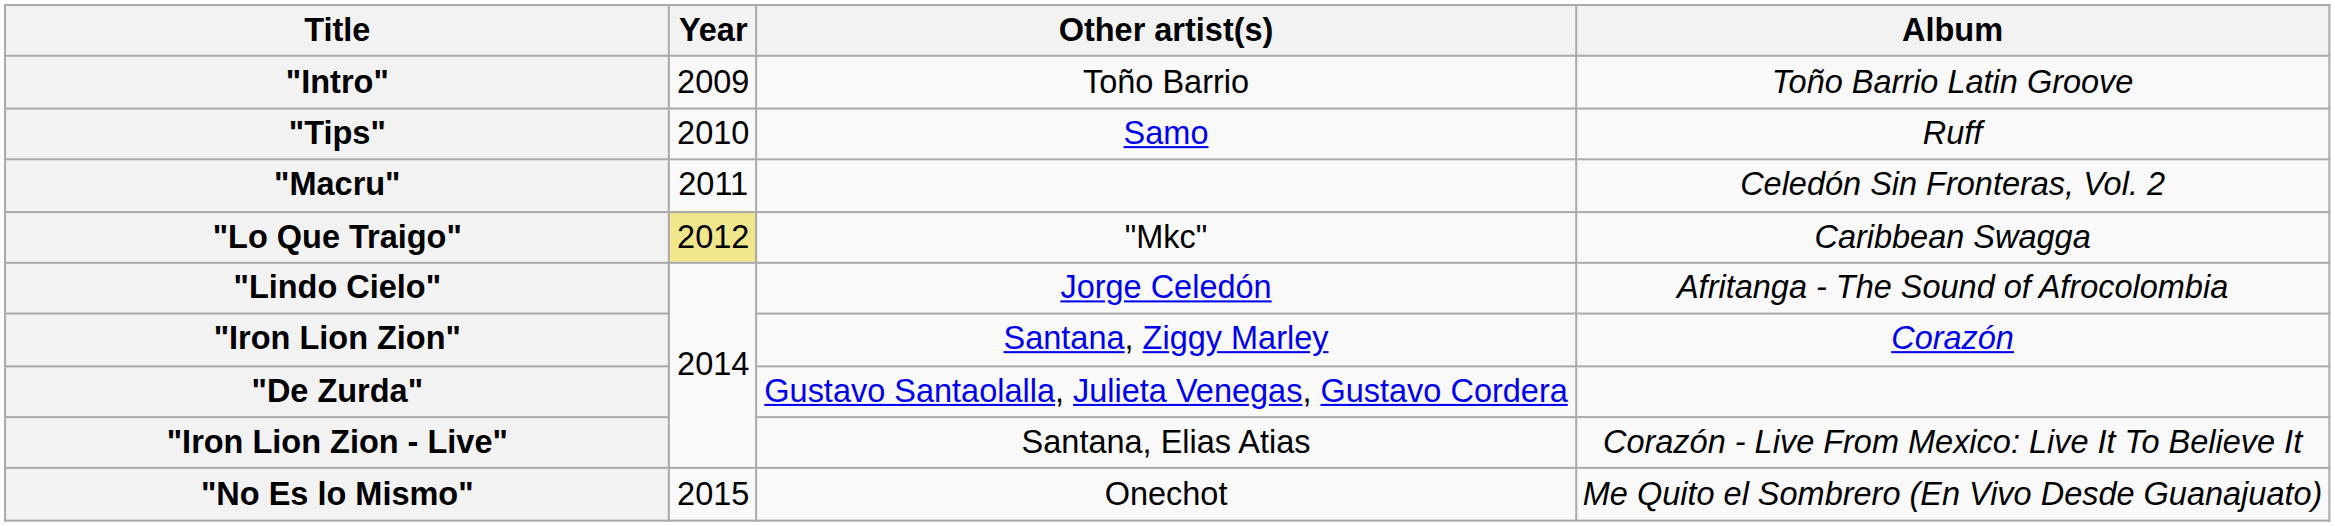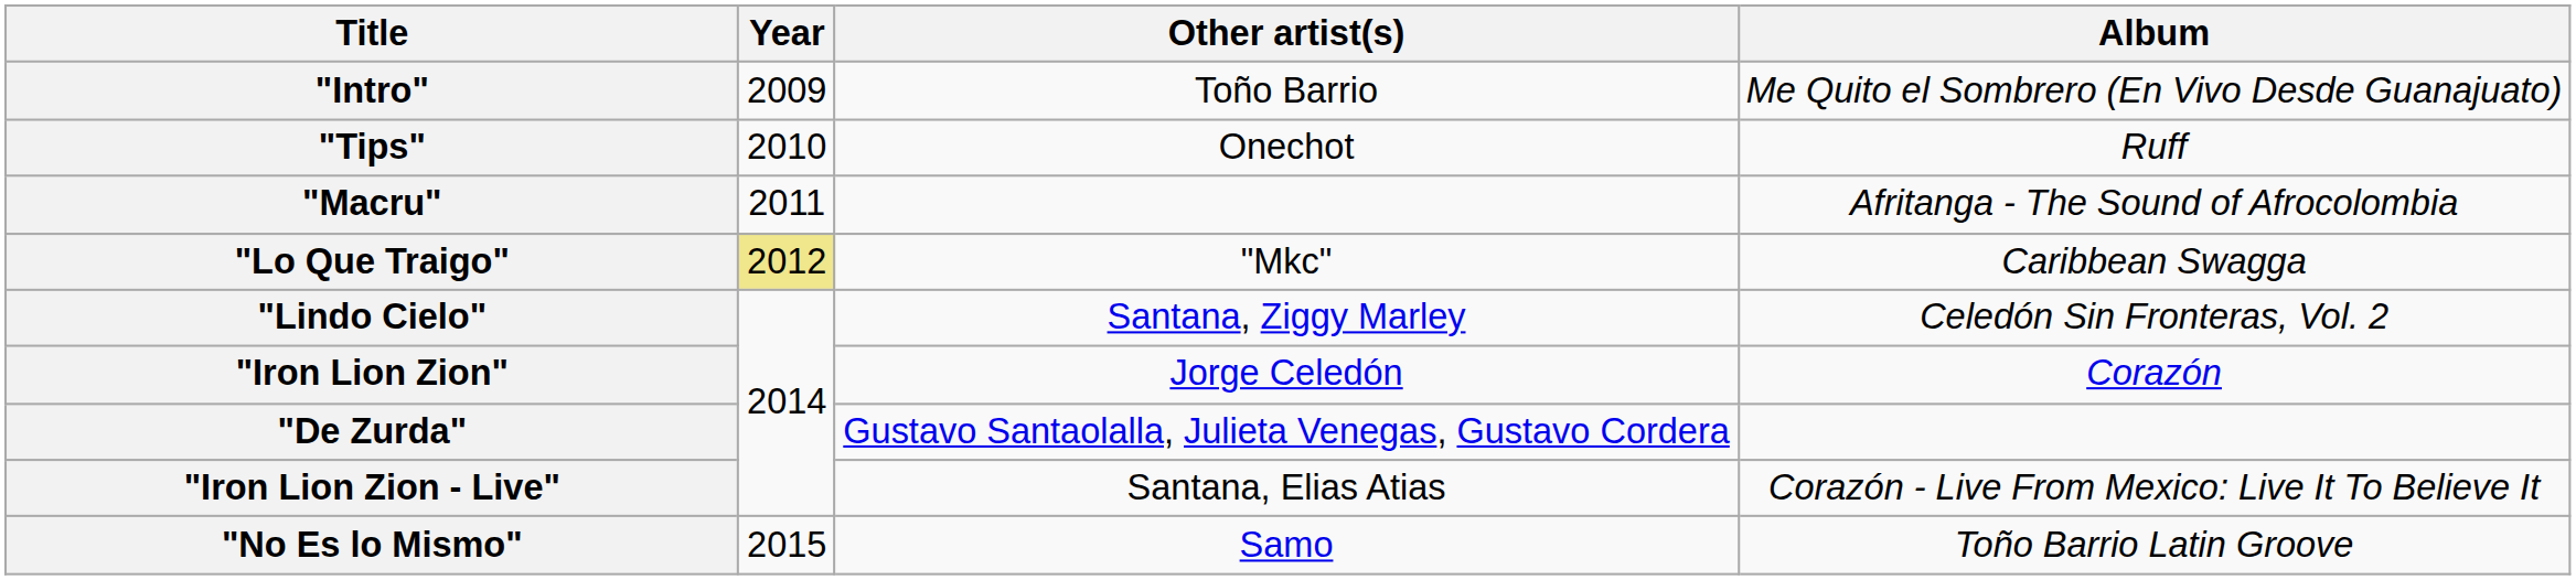"Intro" | Album: Toño Barrio Latin Groove -> Me Quito el Sombrero (En Vivo Desde Guanajuato)
"Tips" | Other artist(s): Samo -> Onechot
"Macru" | Album: Celedón Sin Fronteras, Vol. 2 -> Afritanga - The Sound of Afrocolombia
"Lindo Cielo" | Other artist(s): Jorge Celedón -> Santana, Ziggy Marley
"Lindo Cielo" | Album: Afritanga - The Sound of Afrocolombia -> Celedón Sin Fronteras, Vol. 2
"Iron Lion Zion" | Other artist(s): Santana, Ziggy Marley -> Jorge Celedón
"No Es lo Mismo" | Other artist(s): Onechot -> Samo
"No Es lo Mismo" | Album: Me Quito el Sombrero (En Vivo Desde Guanajuato) -> Toño Barrio Latin Groove
